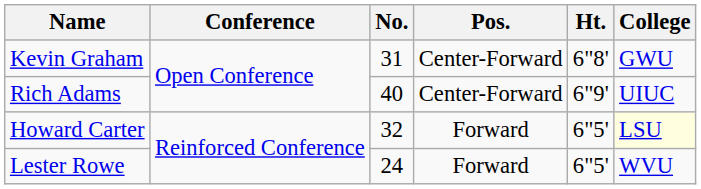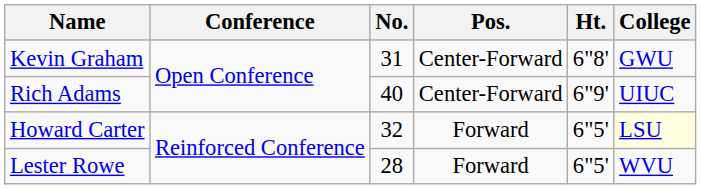Lester Rowe | No.: 24 -> 28
